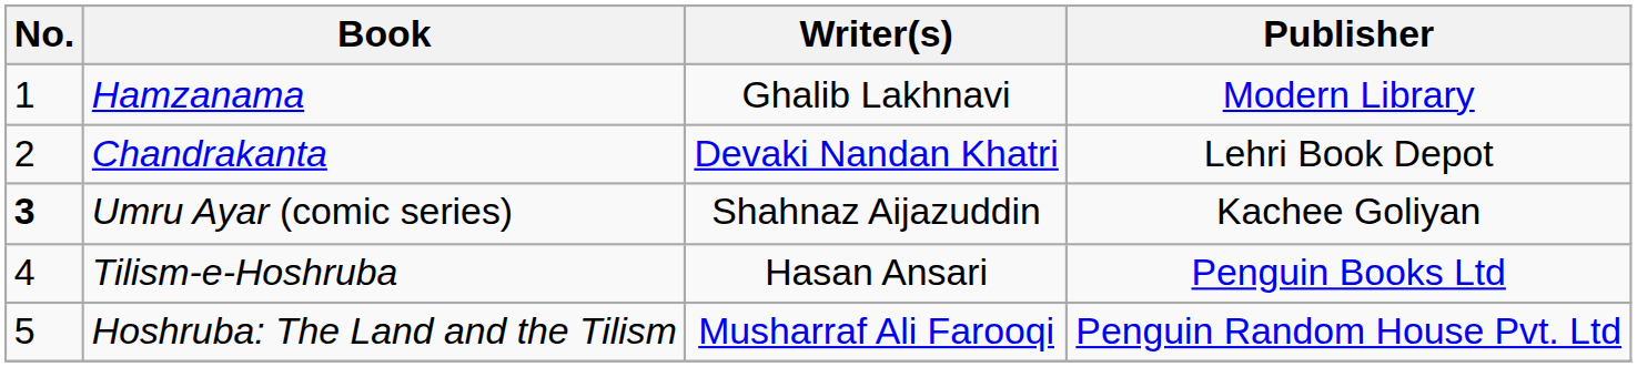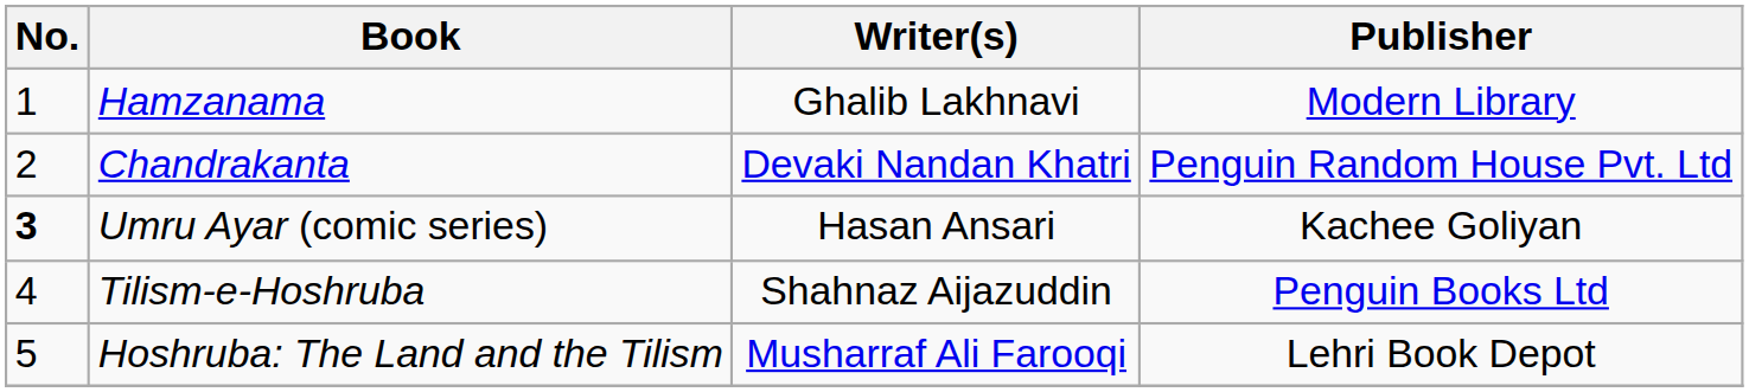Chandrakanta | Publisher: Lehri Book Depot -> Penguin Random House Pvt. Ltd
Umru Ayar (comic series) | Writer(s): Shahnaz Aijazuddin -> Hasan Ansari
Tilism-e-Hoshruba | Writer(s): Hasan Ansari -> Shahnaz Aijazuddin
Hoshruba: The Land and the Tilism | Publisher: Penguin Random House Pvt. Ltd -> Lehri Book Depot
